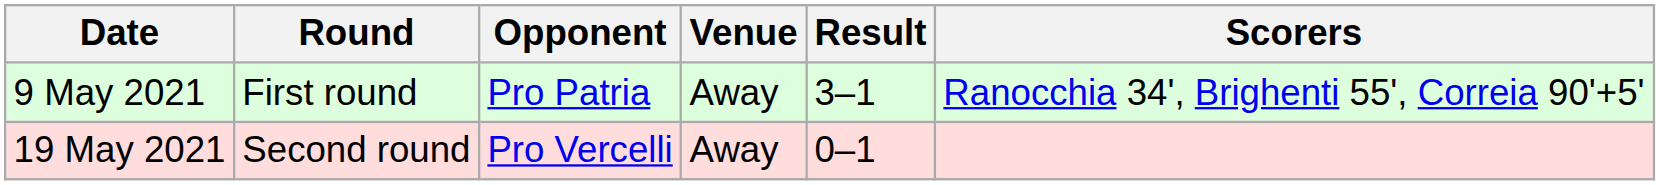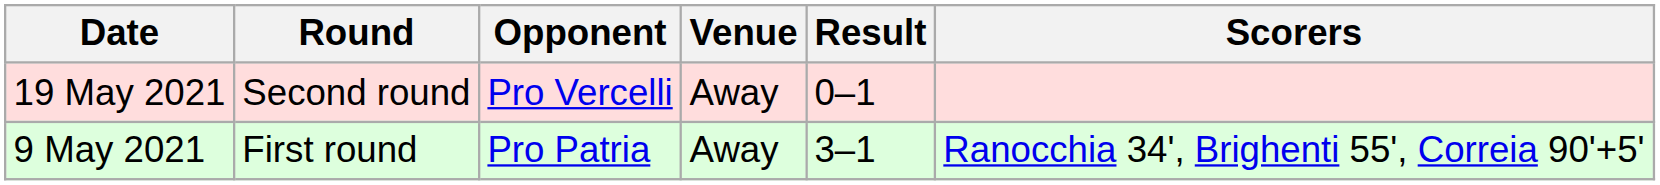rows swapped: 9 May 2021 <-> 19 May 2021
